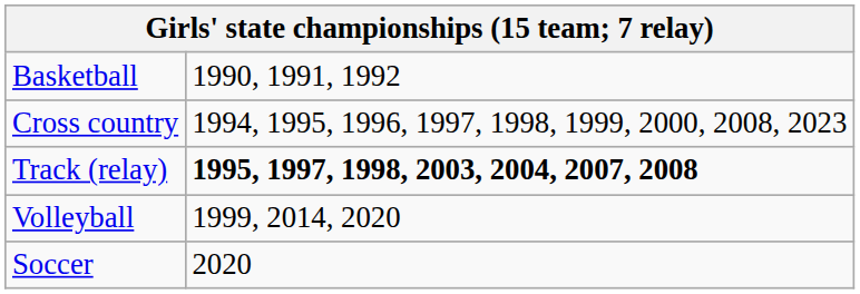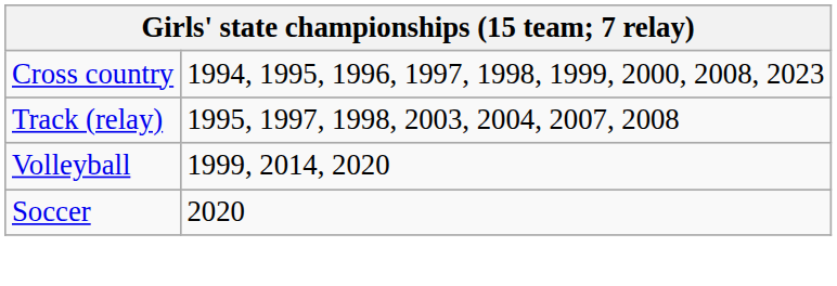- row: Basketball | 1990, 1991, 1992
Track (relay) | column 2: bold -> normal
